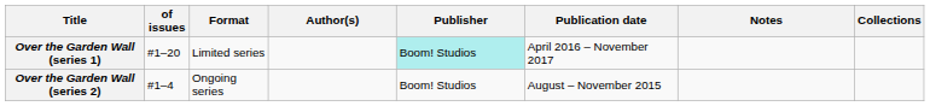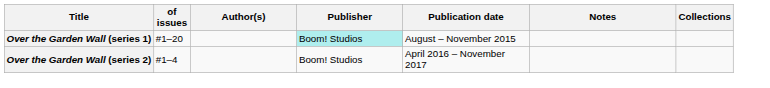- column: Format | Limited series | Ongoing series
Over the Garden Wall (series 1) | Publication date: April 2016 – November 2017 -> August – November 2015
Over the Garden Wall (series 2) | Publication date: August – November 2015 -> April 2016 – November 2017
